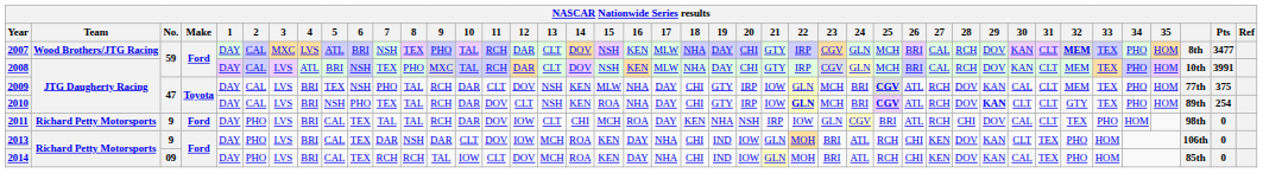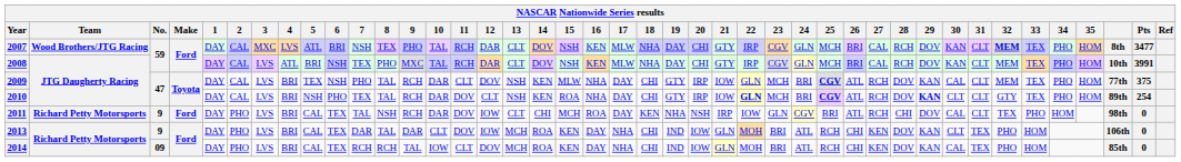2011 | 8: TAL -> NSH
2013 | 8: NSH -> TAL
